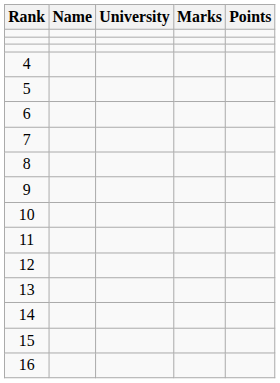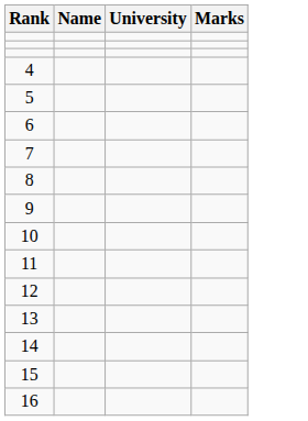- column: Points
